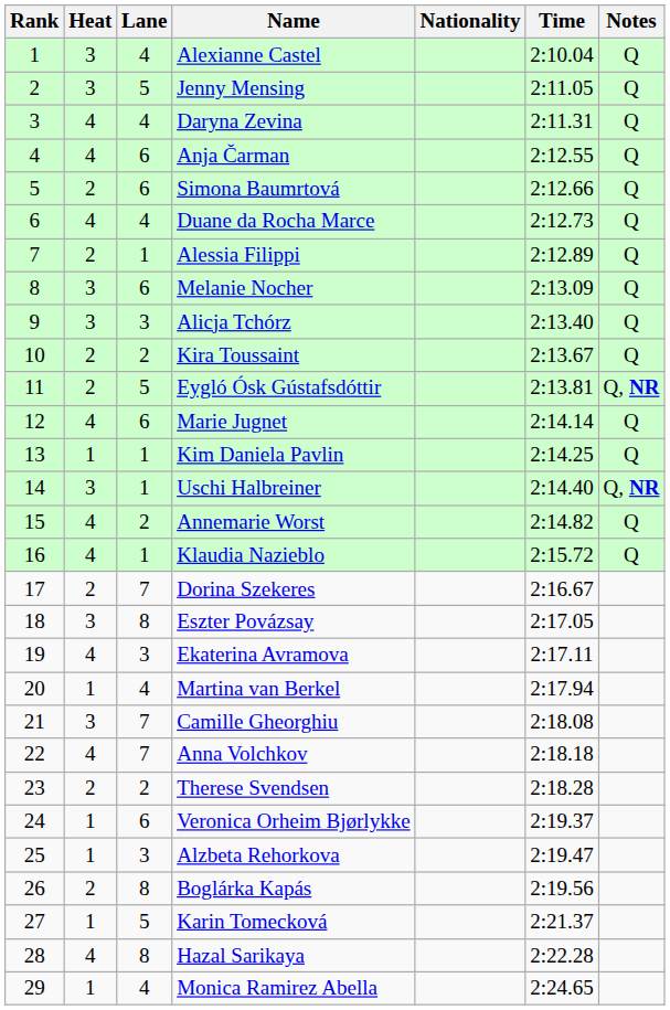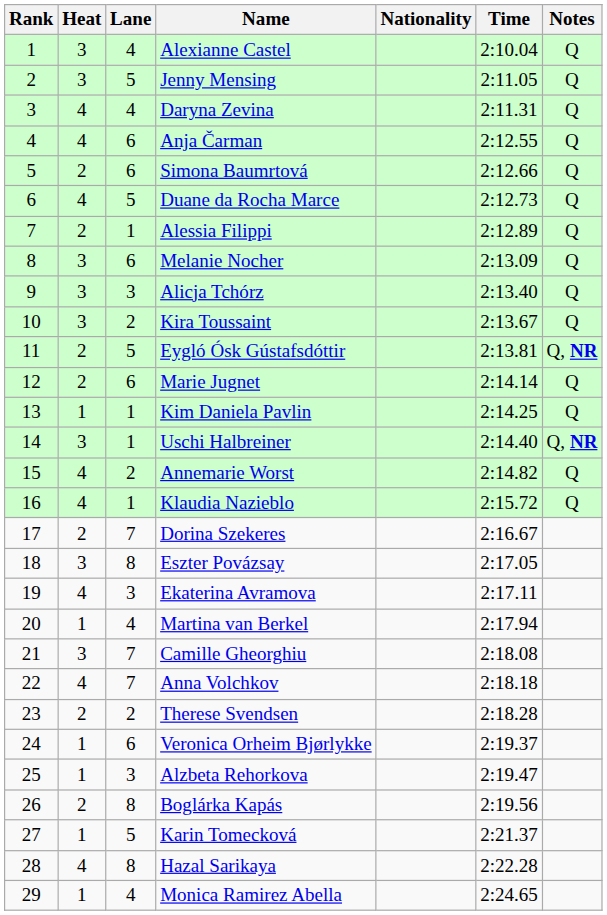Duane da Rocha Marce | Lane: 4 -> 5
Kira Toussaint | Heat: 2 -> 3
Marie Jugnet | Heat: 4 -> 2
